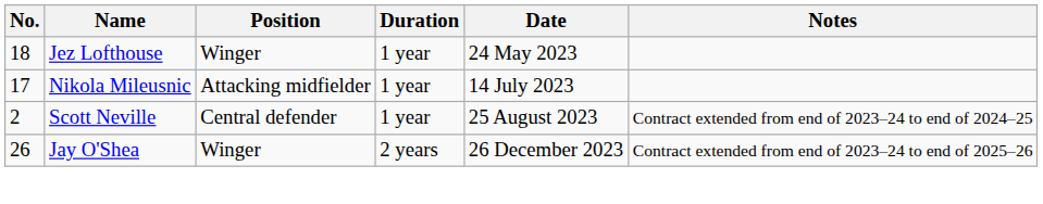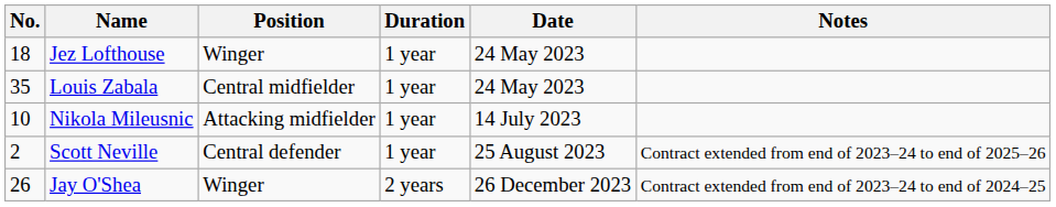+ row: 35 | Louis Zabala | Central midfielder | 1 year | 24 May 2023
Nikola Mileusnic | No.: 17 -> 10
Scott Neville | Notes: Contract extended from end of 2023–24 to end of 2024–25 -> Contract extended from end of 2023–24 to end of 2025–26
Jay O'Shea | Notes: Contract extended from end of 2023–24 to end of 2025–26 -> Contract extended from end of 2023–24 to end of 2024–25
